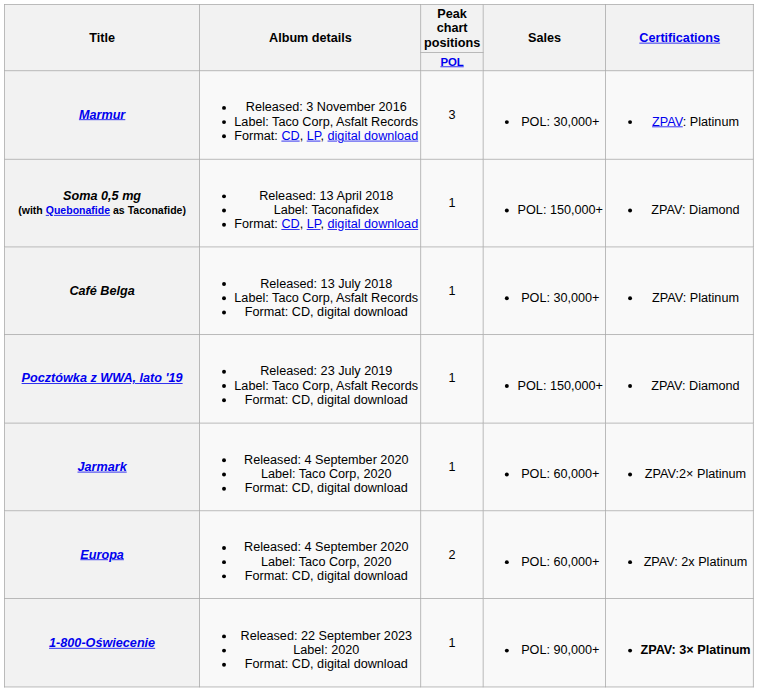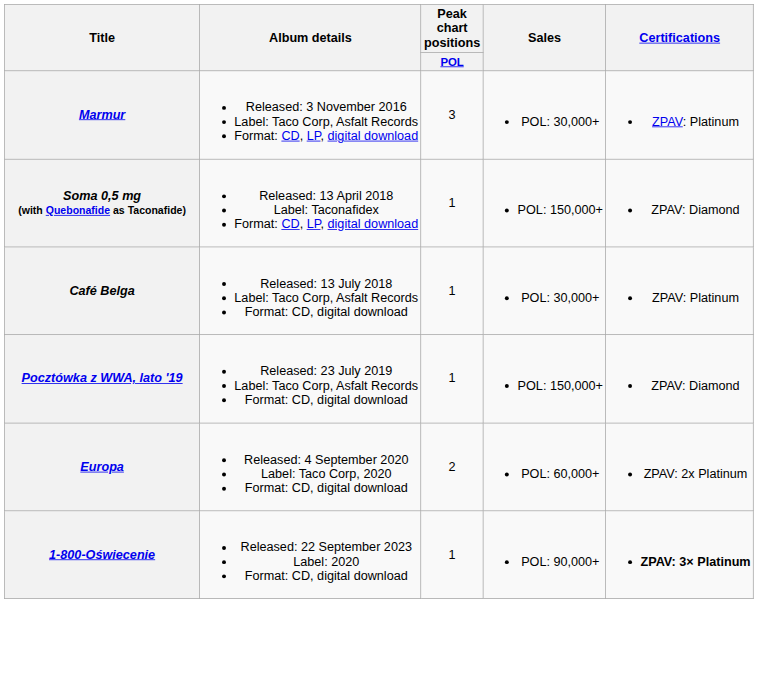- row: Jarmark | Released: 4 September 2020 Label: Taco Corp, 2020 Format: CD, digital download | 1 | POL: 60,000+ | ZPAV:2× Platinum
